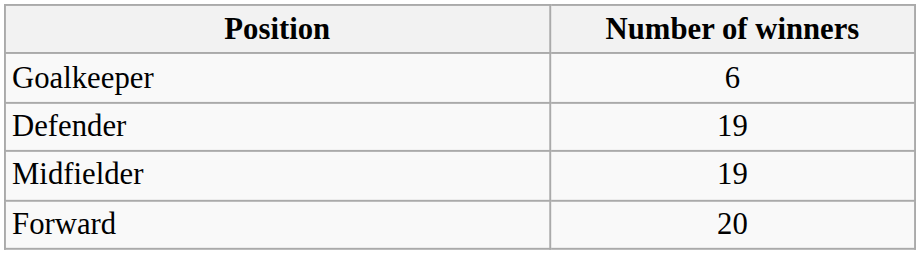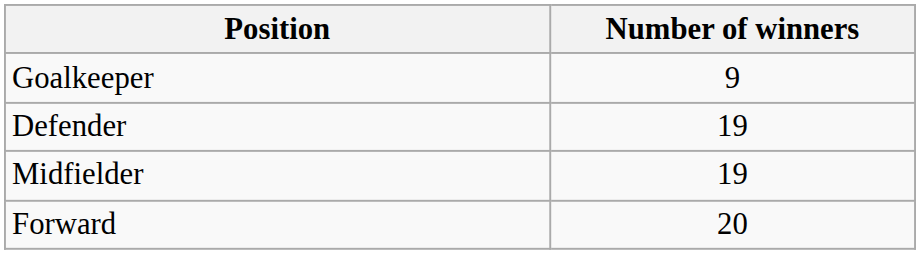Goalkeeper | Number of winners: 6 -> 9
